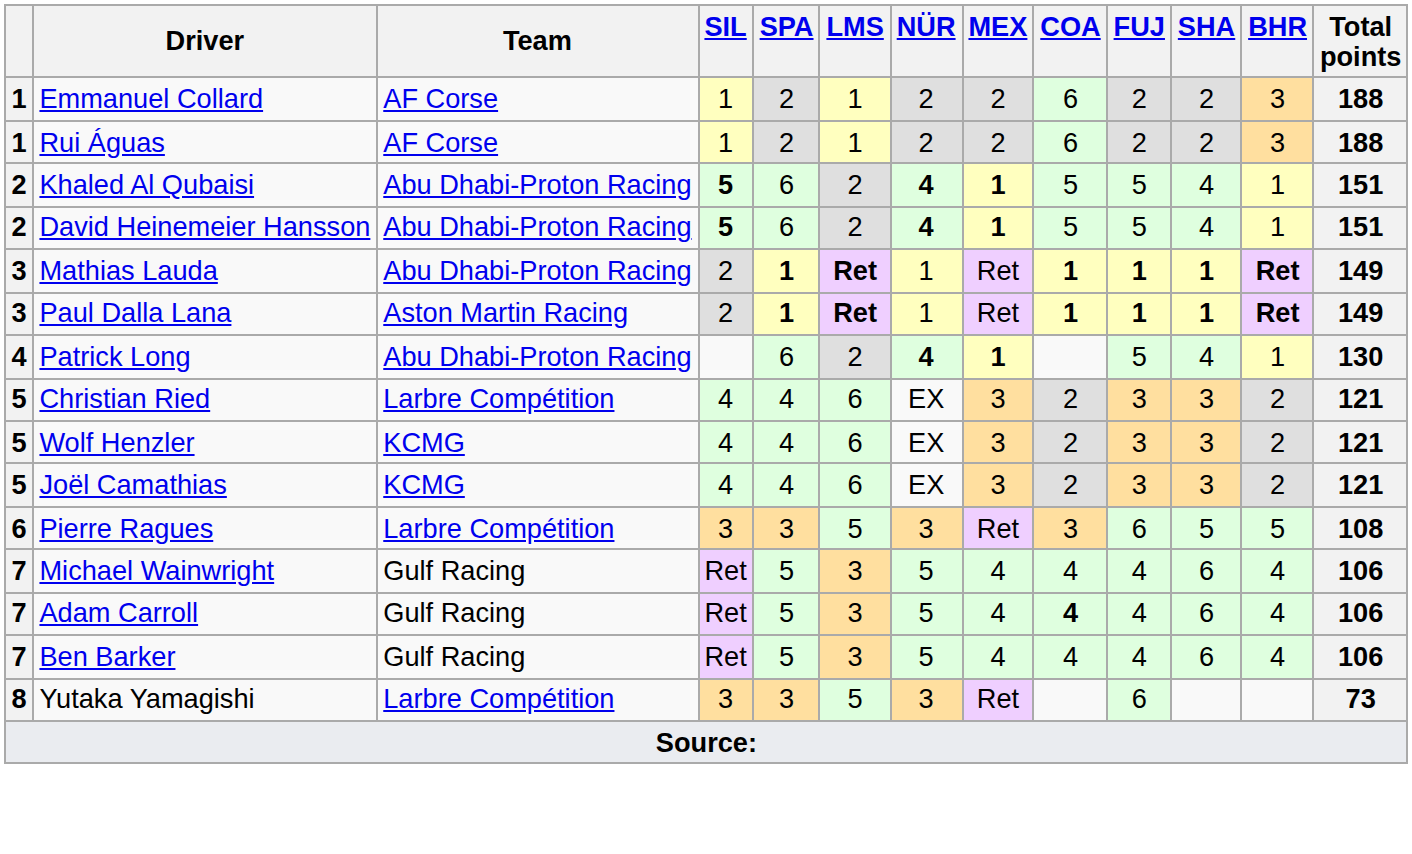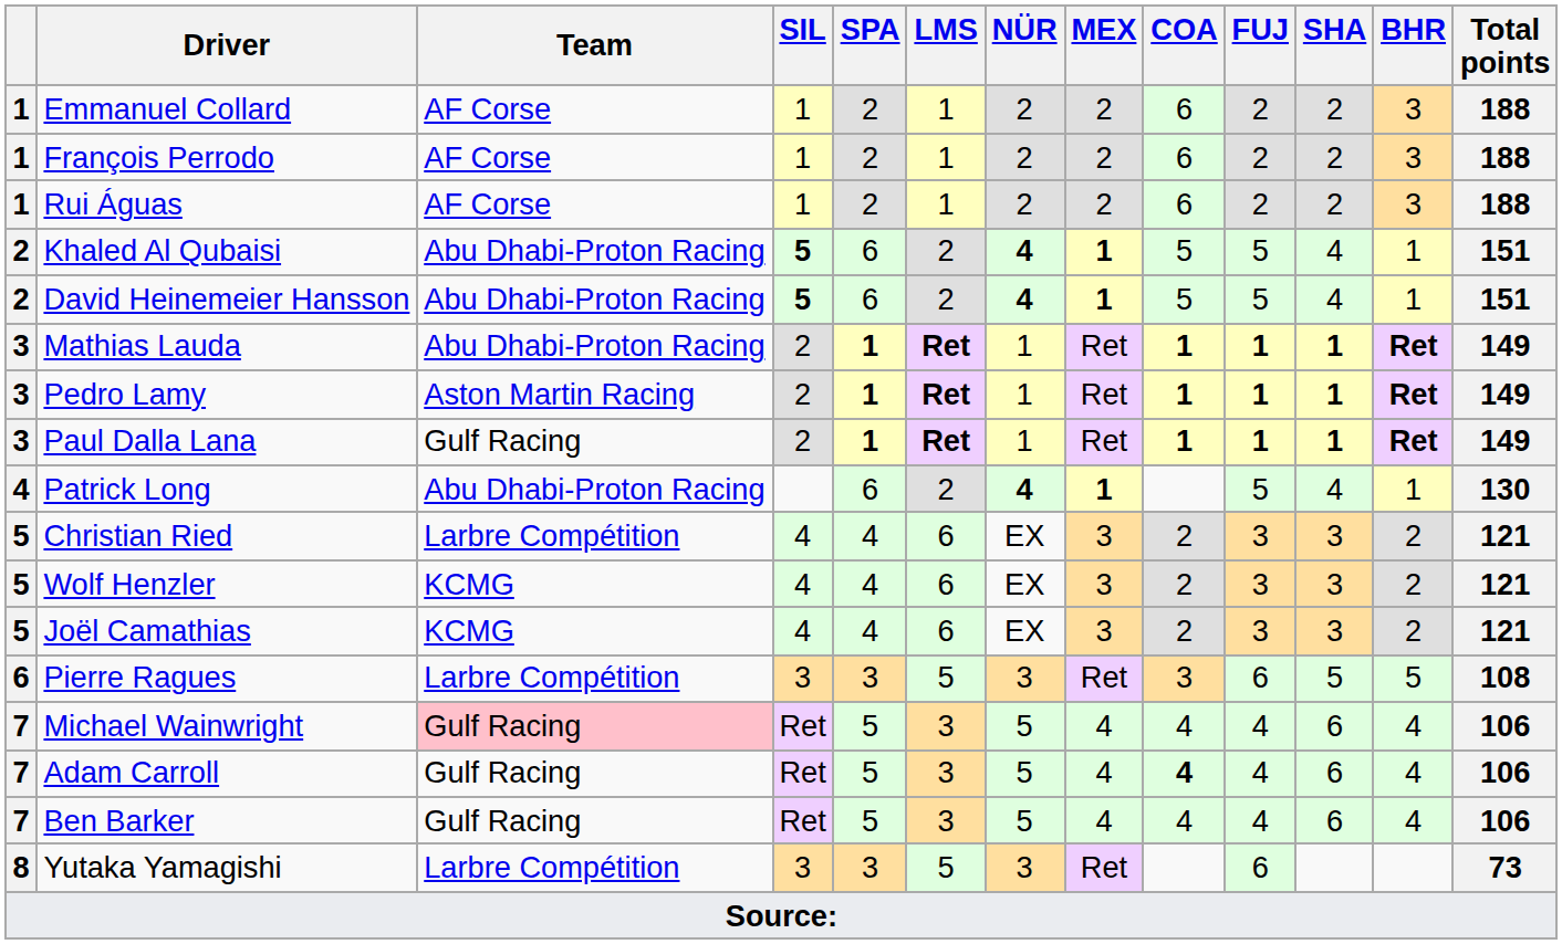+ row: 1 | François Perrodo | AF Corse | 1 | 2 | 1 | 2 | 2 | 6 | 2 | 2 | 3 | 188
+ row: 3 | Pedro Lamy | Aston Martin Racing | 2 | 1 | Ret | 1 | Ret | 1 | 1 | 1 | Ret | 149
Paul Dalla Lana | Team: Aston Martin Racing -> Gulf Racing
Michael Wainwright | Team: no background -> pink background
